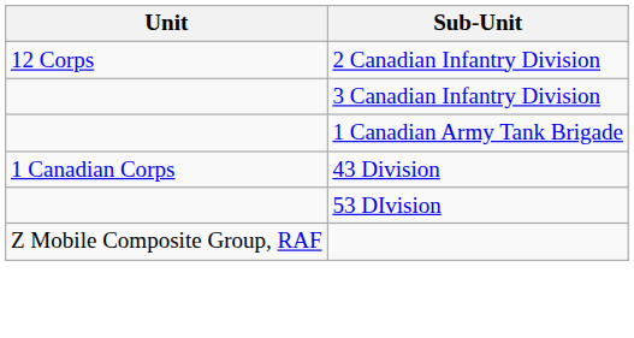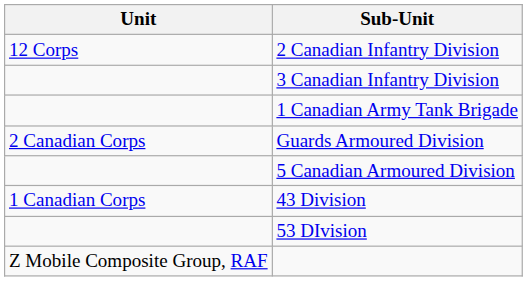+ row: 2 Canadian Corps | Guards Armoured Division
+ row: 5 Canadian Armoured Division
